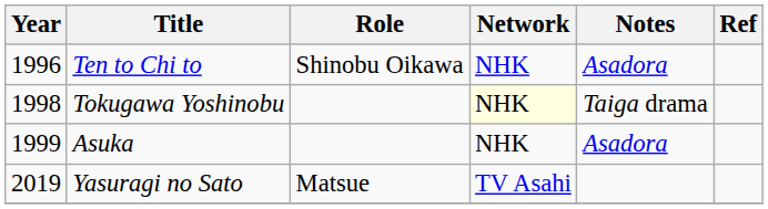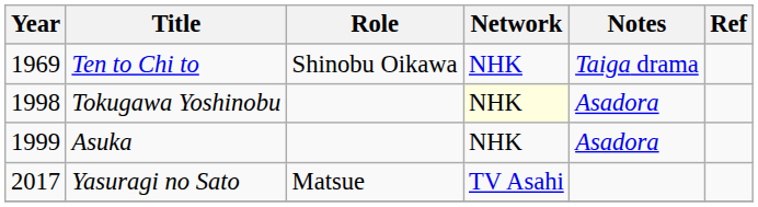Ten to Chi to | Year: 1996 -> 1969
Ten to Chi to | Notes: Asadora -> Taiga drama
Tokugawa Yoshinobu | Notes: Taiga drama -> Asadora
Yasuragi no Sato | Year: 2019 -> 2017
